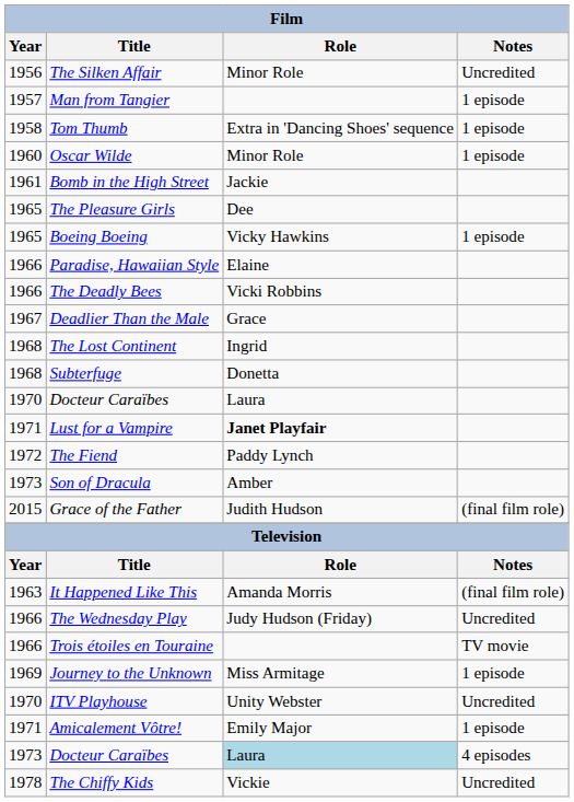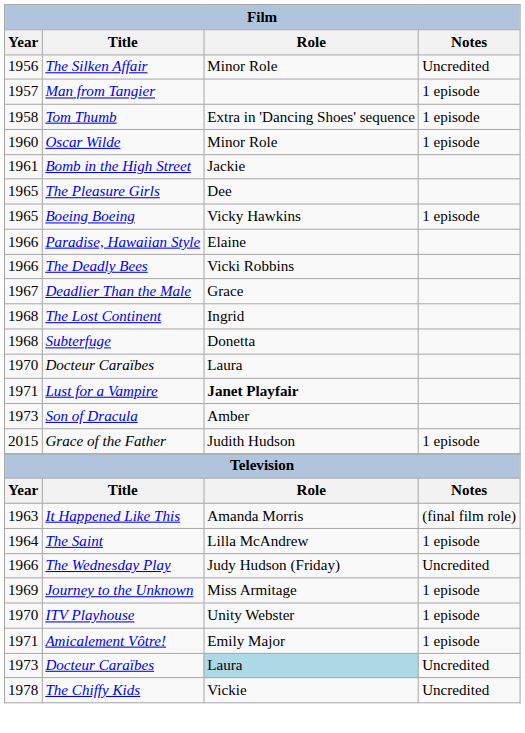- row: 1972 | The Fiend | Paddy Lynch
Grace of the Father | Notes: (final film role) -> 1 episode
+ row: 1964 | The Saint | Lilla McAndrew | 1 episode
- row: 1966 | Trois étoiles en Touraine | TV movie
ITV Playhouse | Notes: Uncredited -> 1 episode
1973 / Docteur Caraïbes | Notes: 4 episodes -> Uncredited
